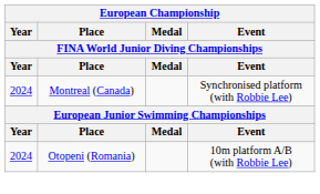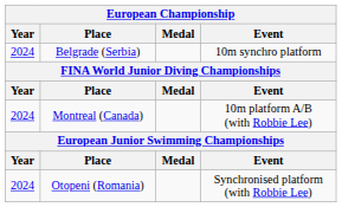+ row: 2024 | Belgrade (Serbia) | 10m synchro platform
Montreal (Canada) | Event: Synchronised platform (with Robbie Lee) -> 10m platform A/B (with Robbie Lee)
Otopeni (Romania) | Event: 10m platform A/B (with Robbie Lee) -> Synchronised platform (with Robbie Lee)
